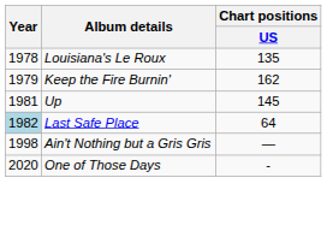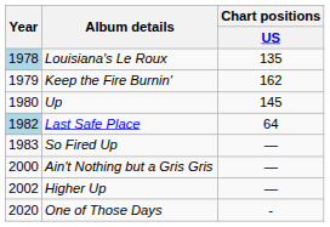Louisiana's Le Roux | Year: no background -> lightblue background
Up | Year: 1981 -> 1980
+ row: 1983 | So Fired Up | —
Ain't Nothing but a Gris Gris | Year: 1998 -> 2000
+ row: 2002 | Higher Up | —
